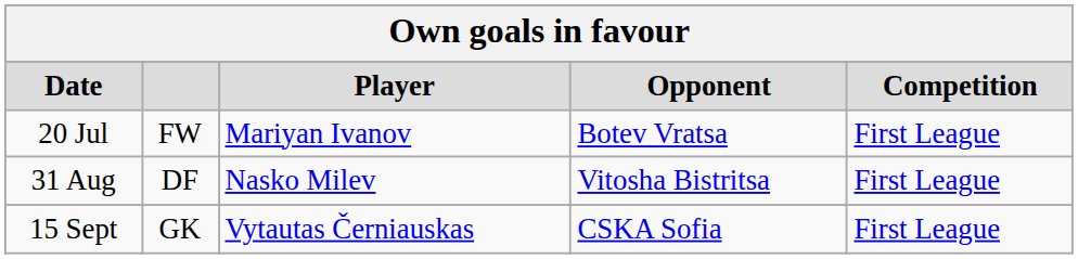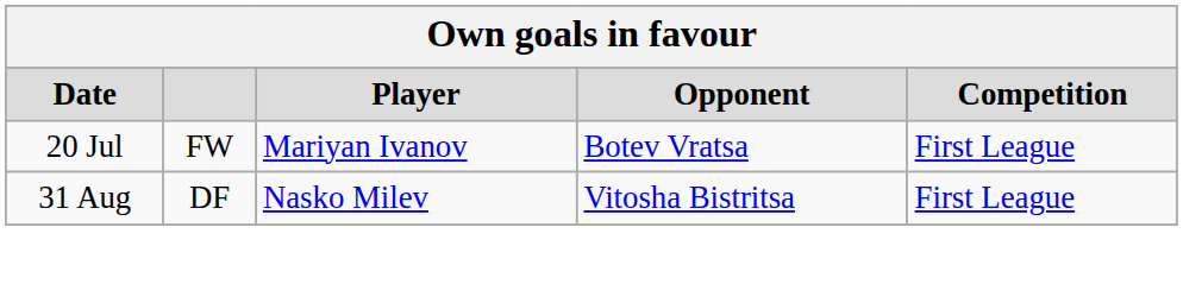- row: 15 Sept | GK | Vytautas Černiauskas | CSKA Sofia | First League
